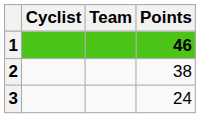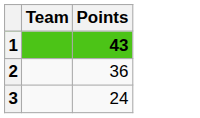- column: Cyclist
1 | Points: 46 -> 43
2 | Points: 38 -> 36
